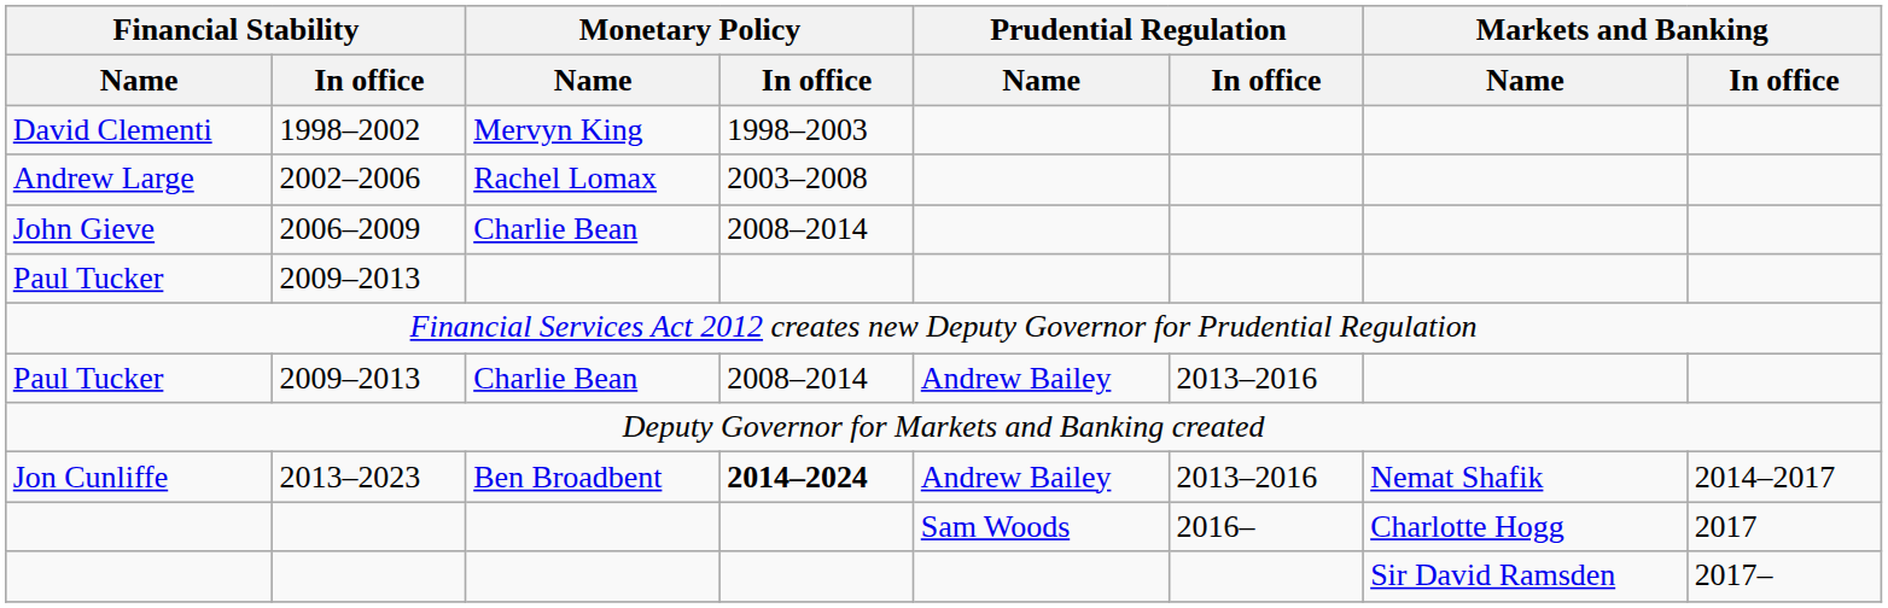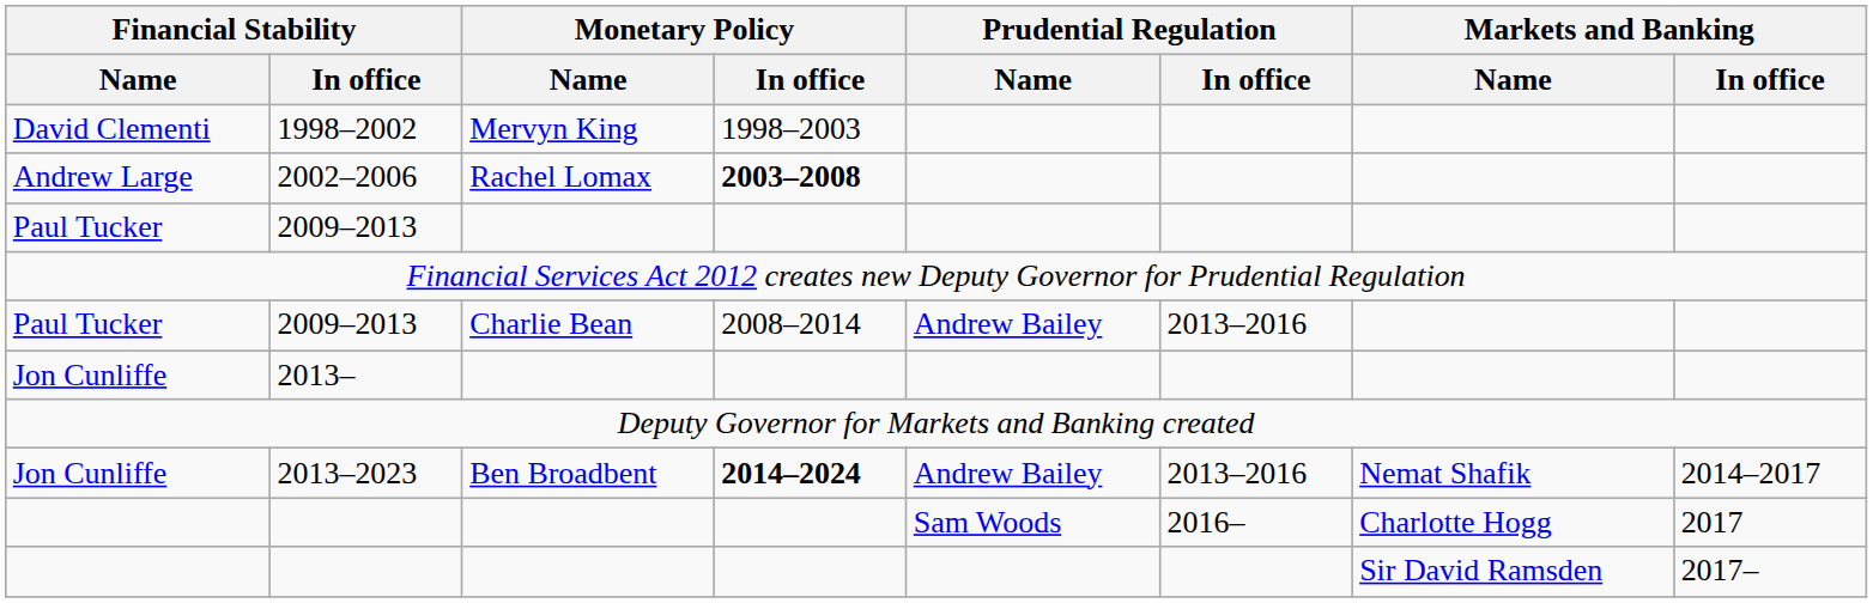2002–2006 | Monetary Policy / In office: normal -> bold
- row: John Gieve | 2006–2009 | Charlie Bean | 2008–2014
+ row: Jon Cunliffe | 2013–
